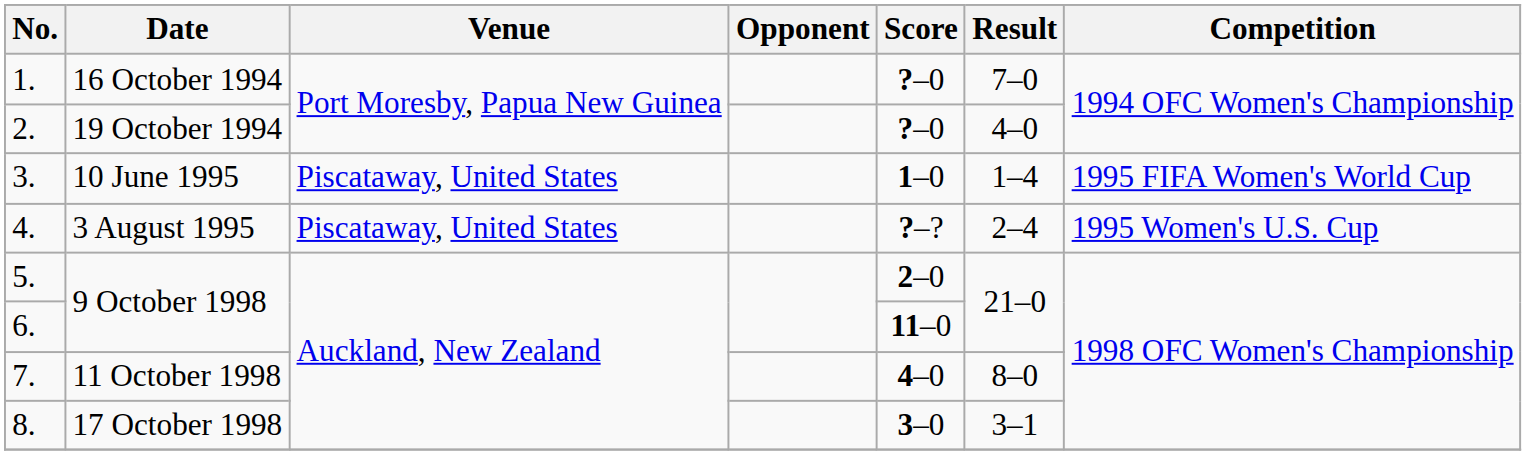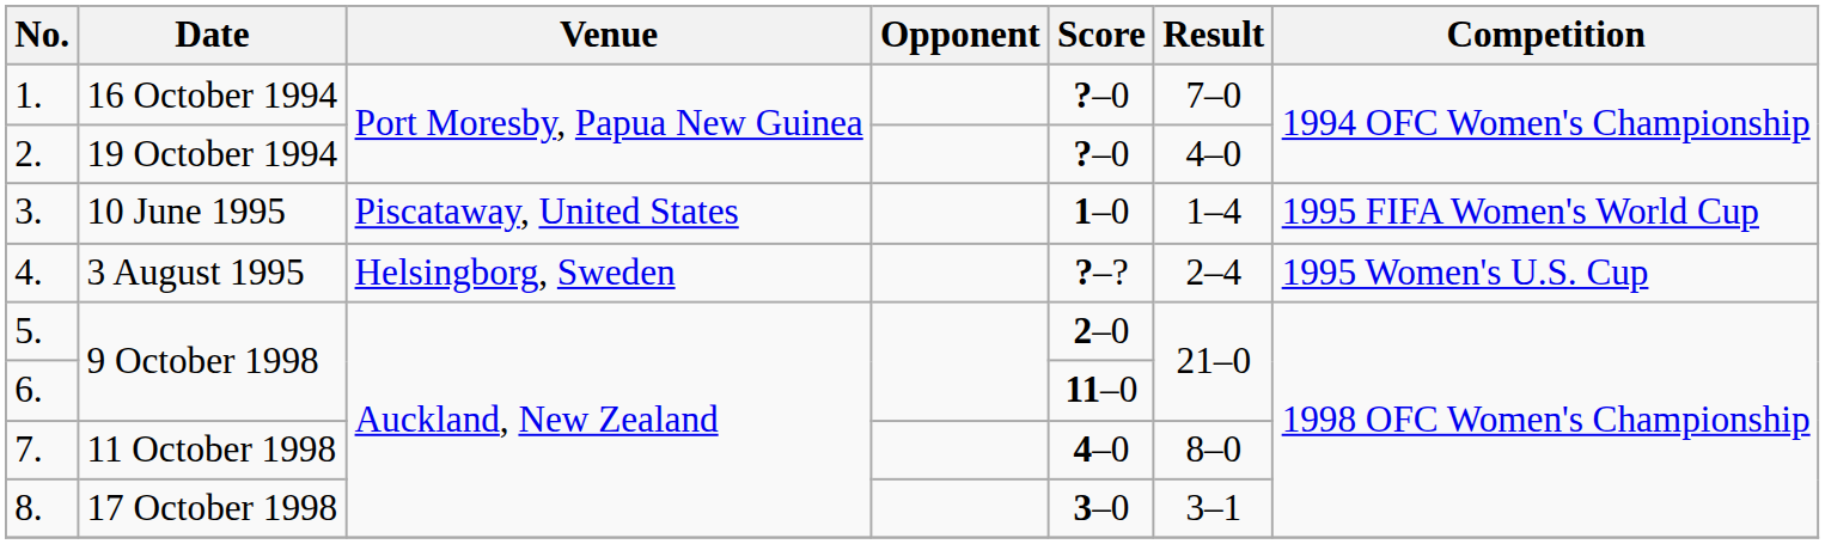4. | Venue: Piscataway, United States -> Helsingborg, Sweden
